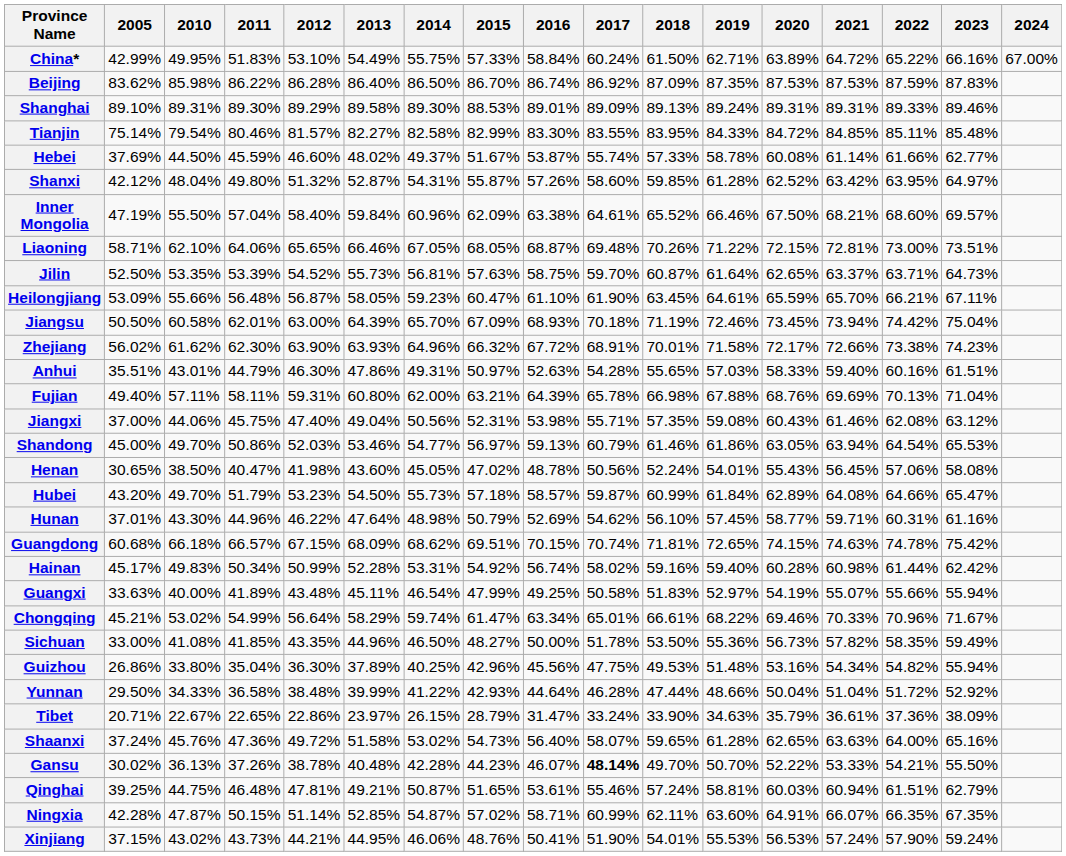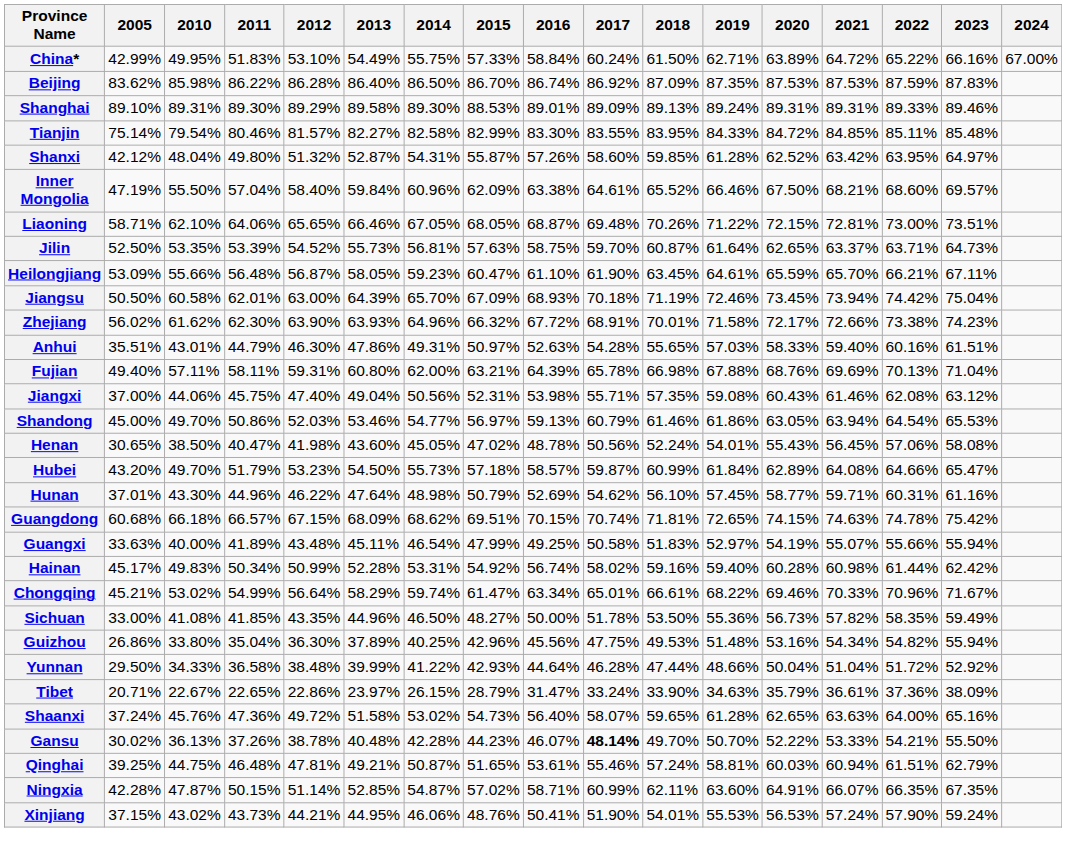- row: Hebei | 37.69% | 44.50% | 45.59% | 46.60% | 48.02% | 49.37% | 51.67% | 53.87% | 55.74% | 57.33% | 58.78% | 60.08% | 61.14% | 61.66% | 62.77%
rows swapped: Guangxi <-> Hainan
